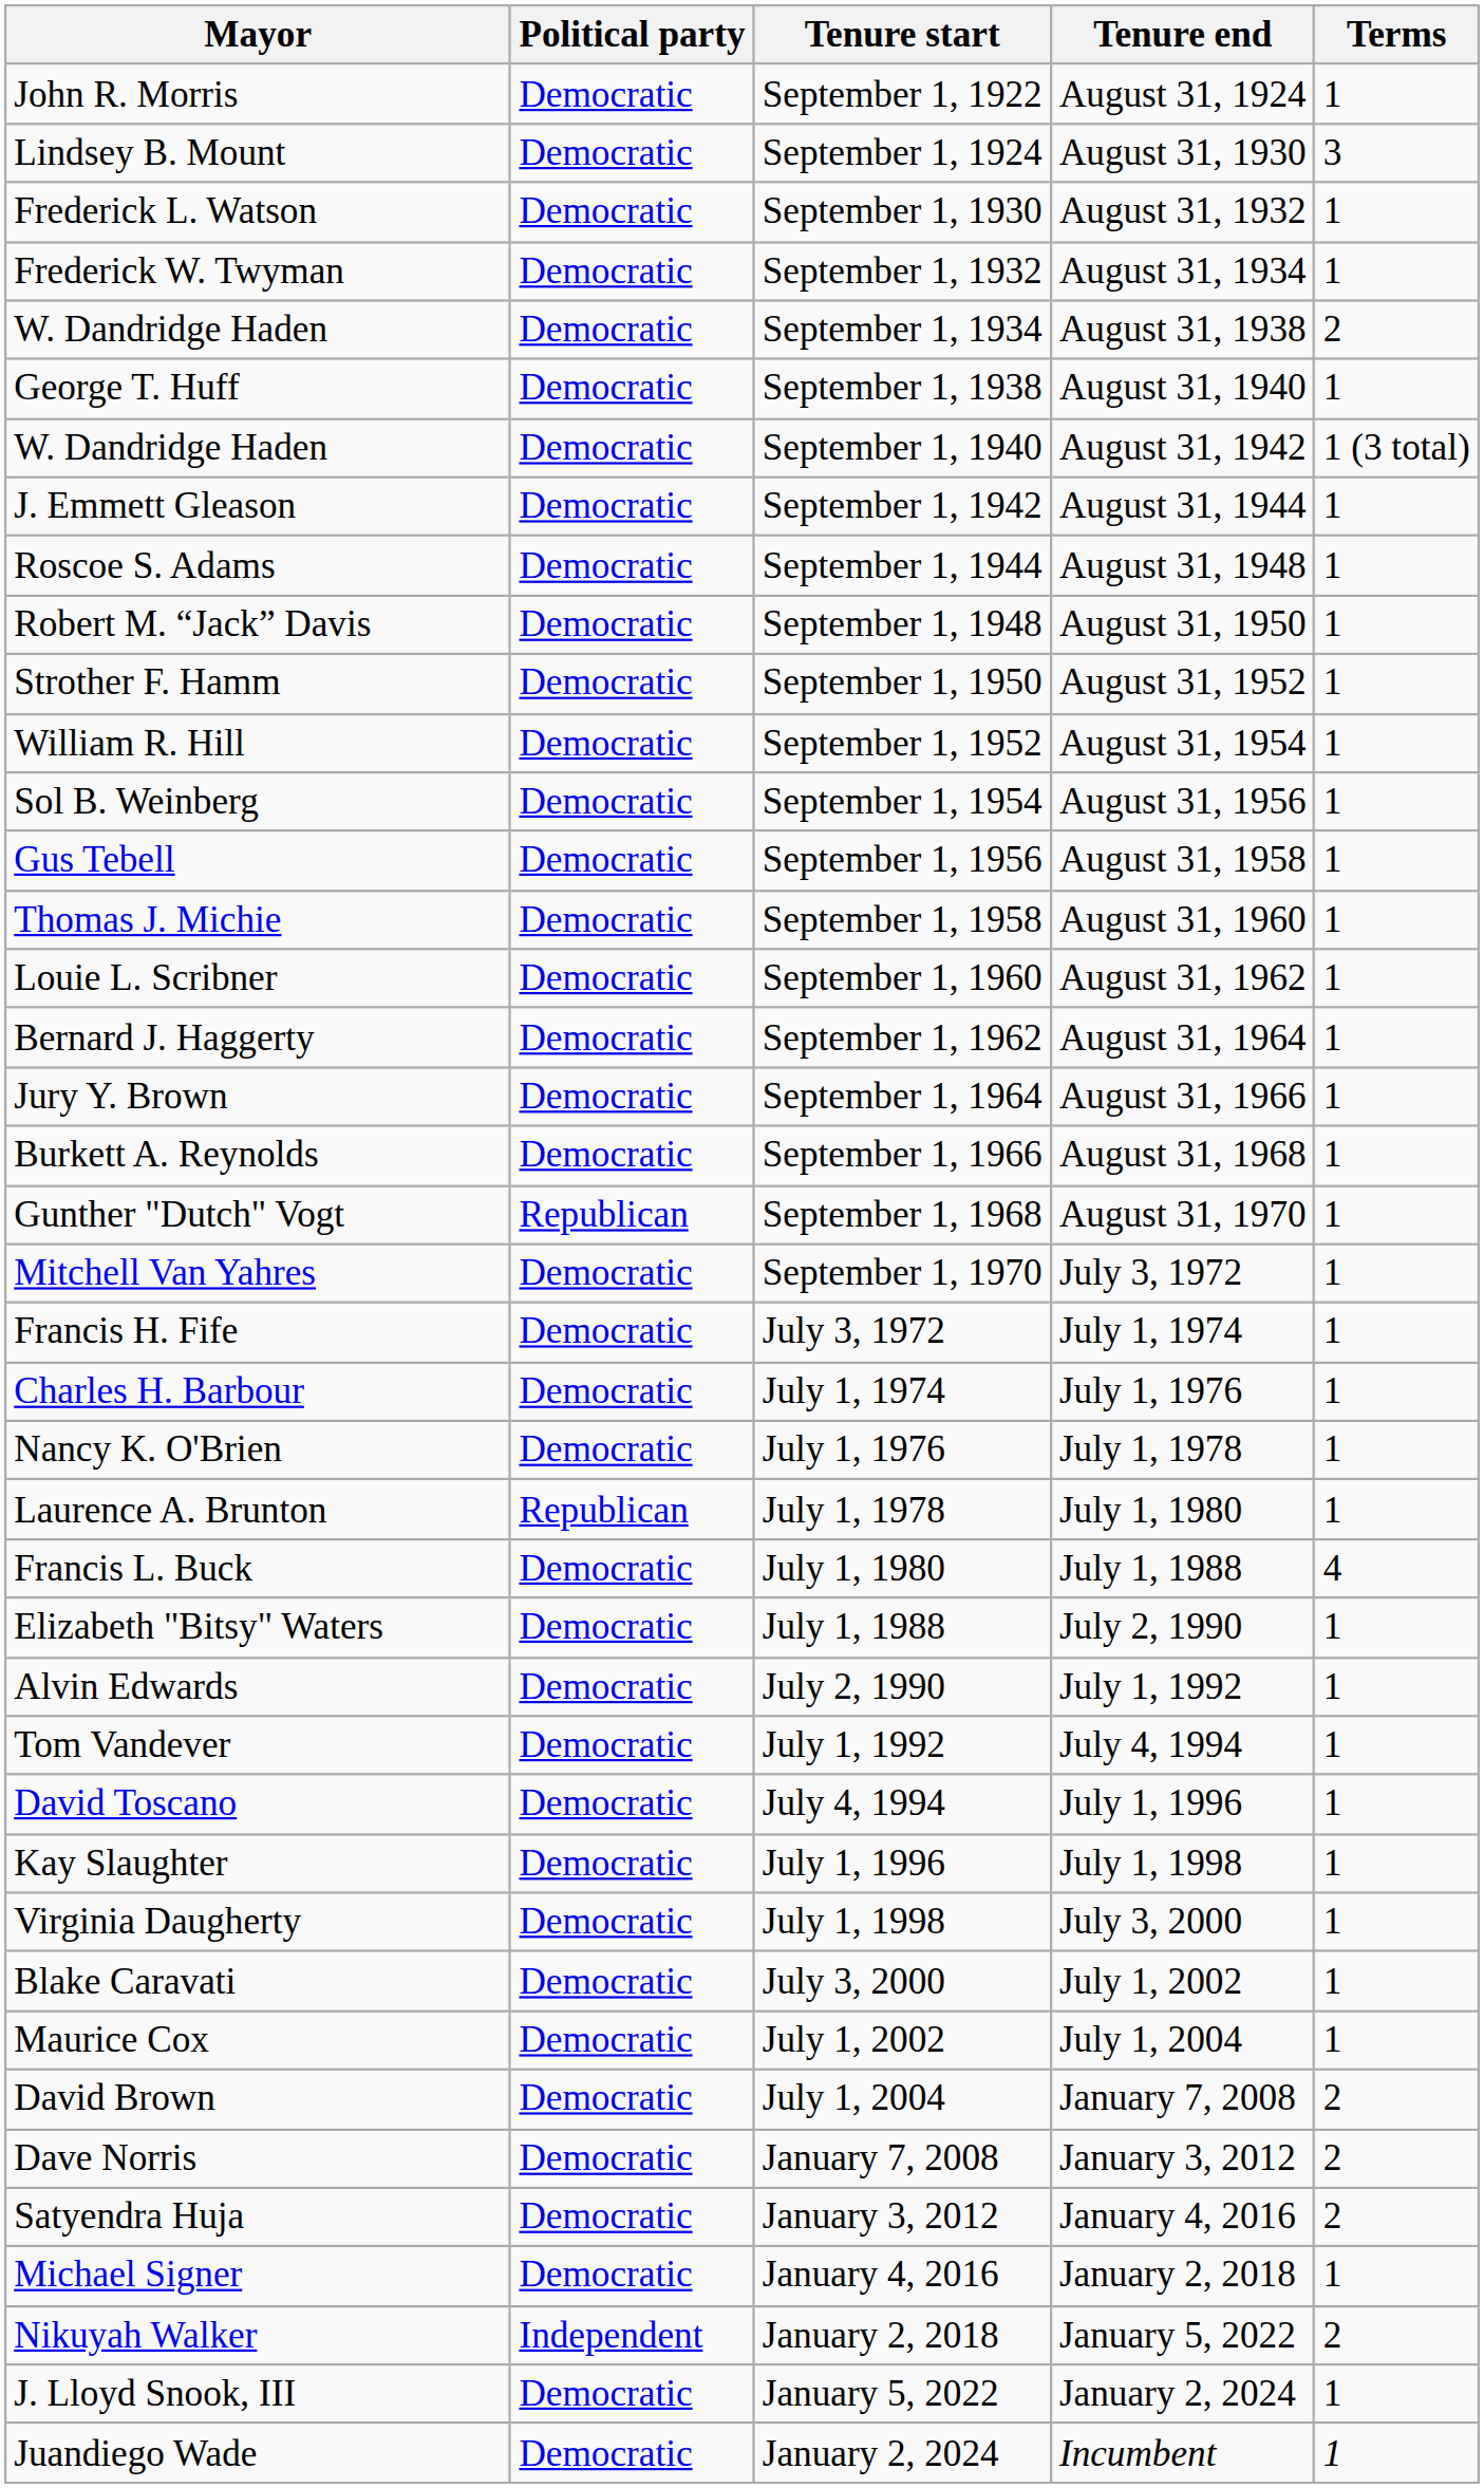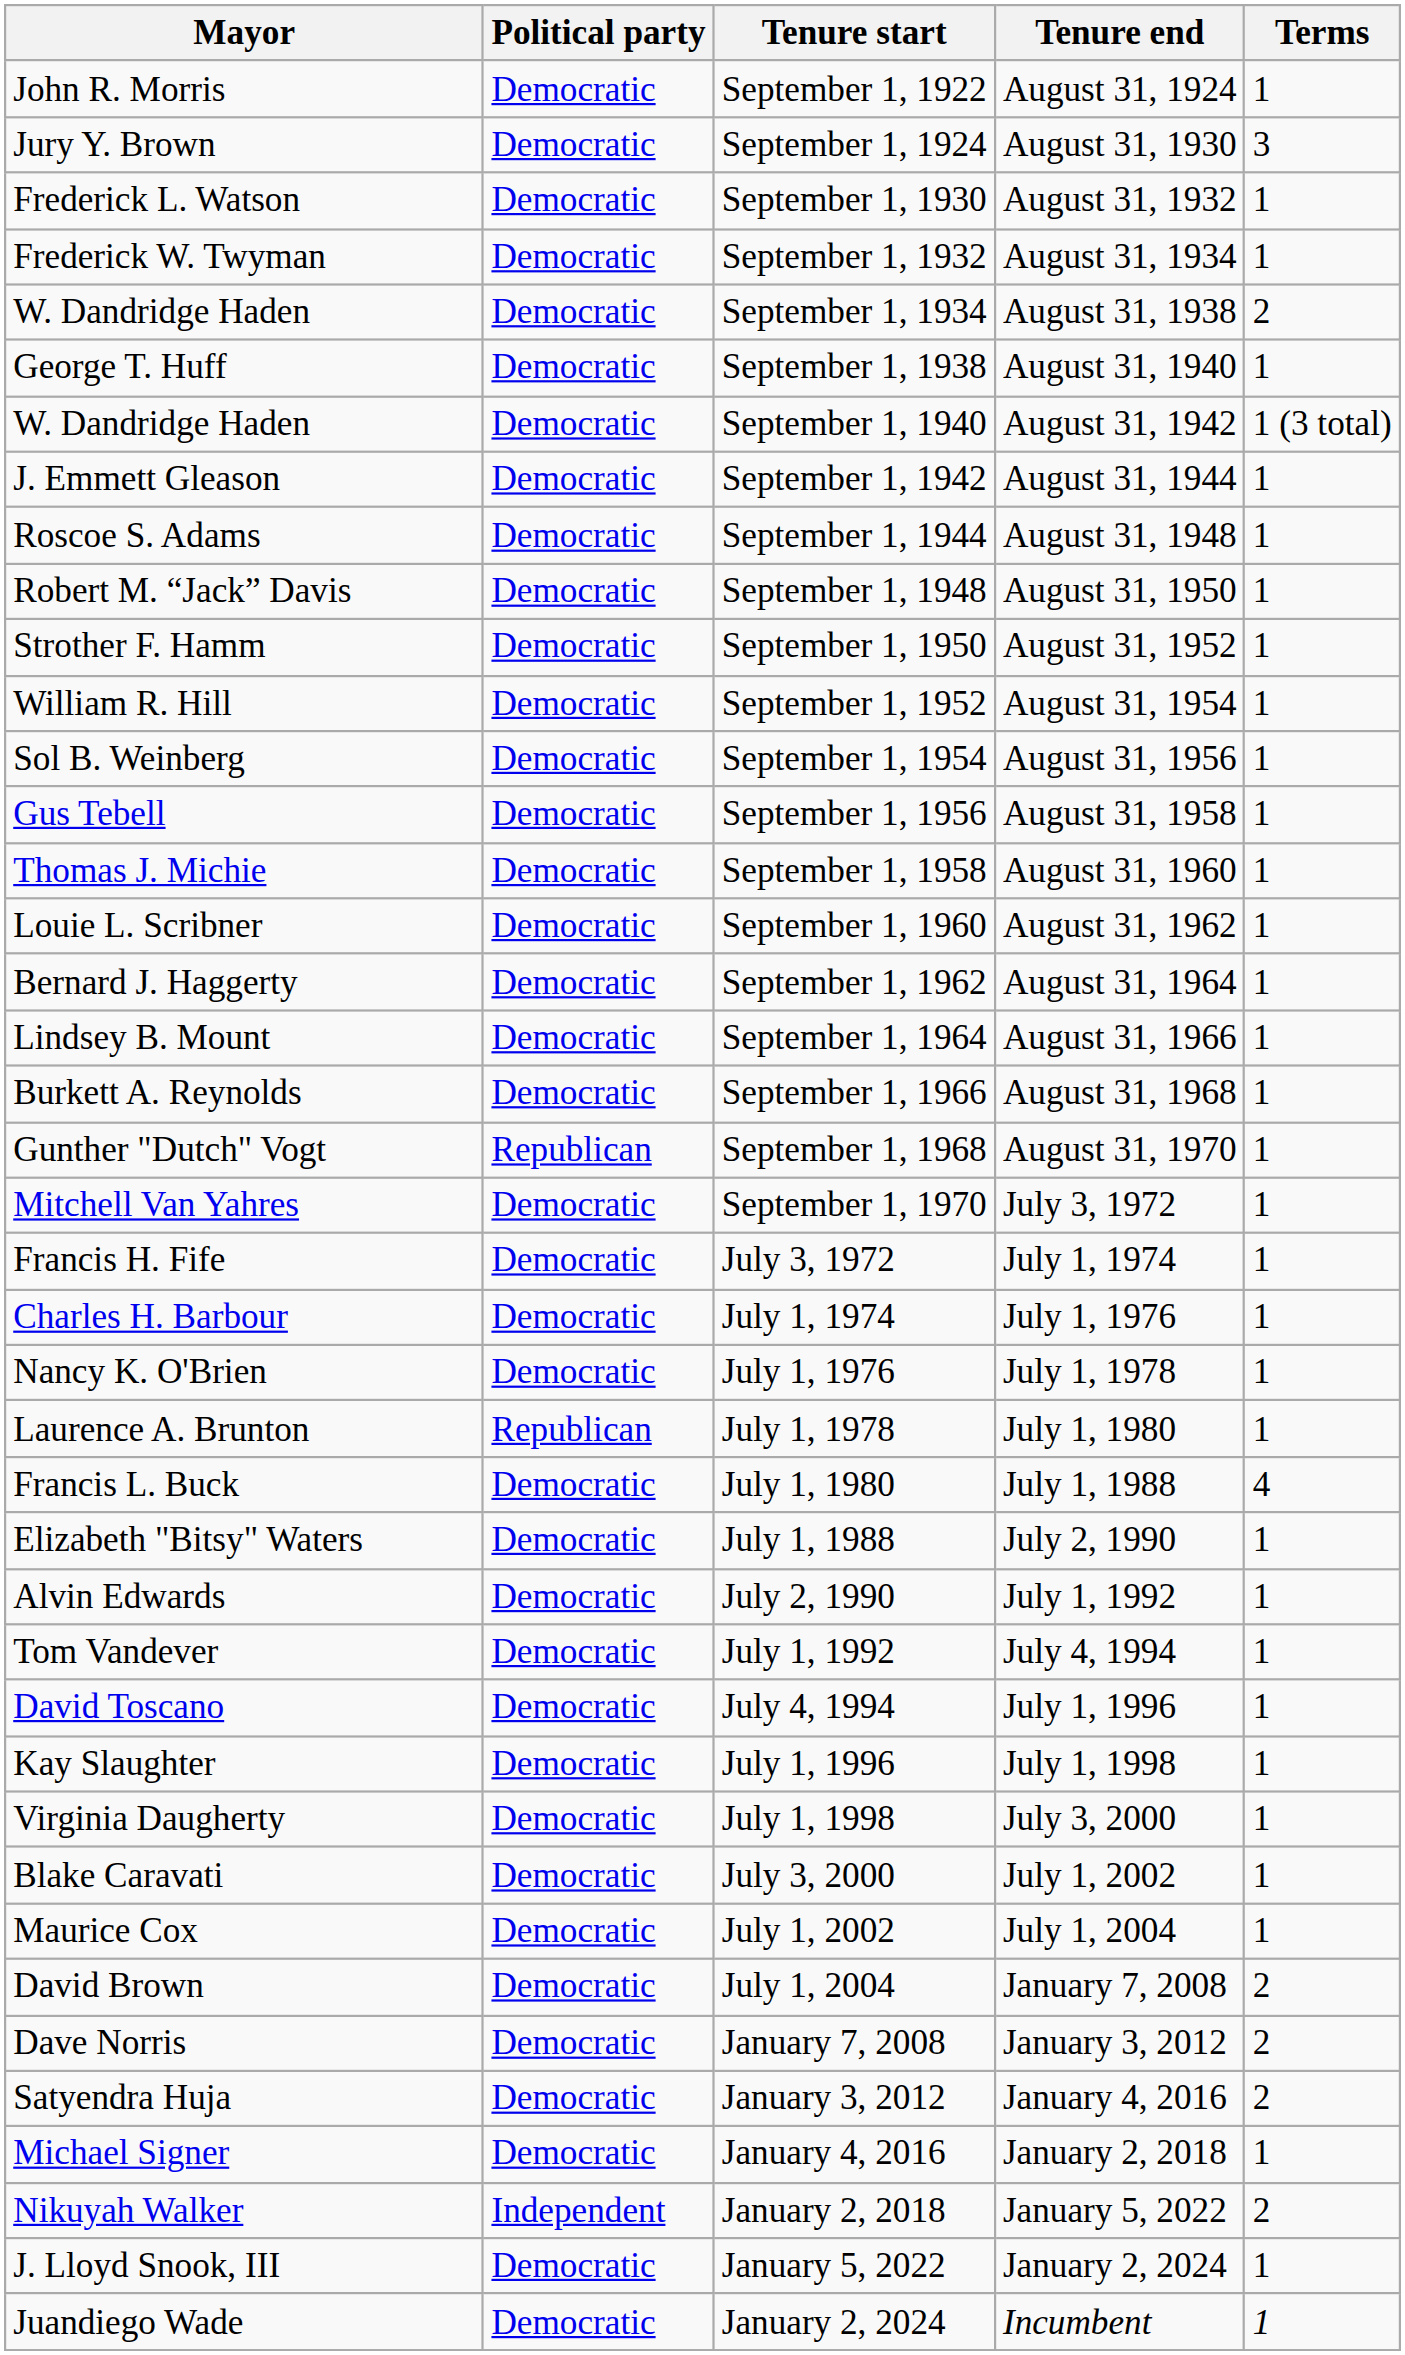September 1, 1924 | Mayor: Lindsey B. Mount -> Jury Y. Brown
September 1, 1964 | Mayor: Jury Y. Brown -> Lindsey B. Mount
